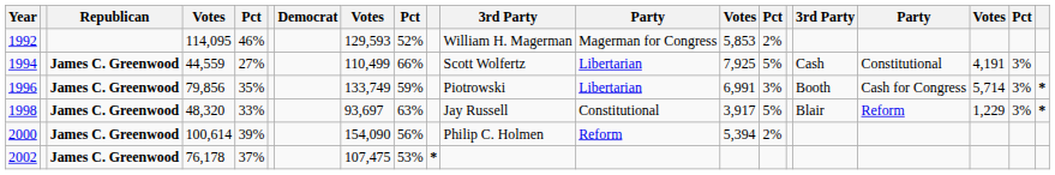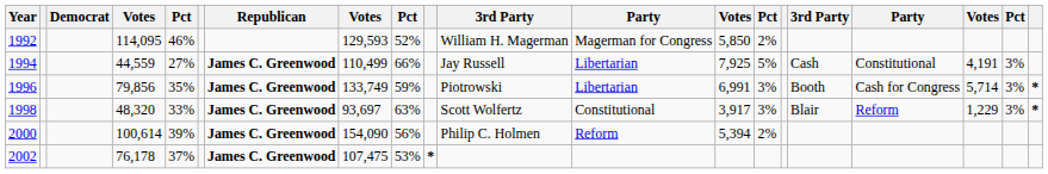columns swapped: Democrat <-> Republican
1992 | column 13: 5,853 -> 5,850
1994 | column 11: Scott Wolfertz -> Jay Russell
1998 | column 11: Jay Russell -> Scott Wolfertz
1998 | column 14: 5% -> 3%
